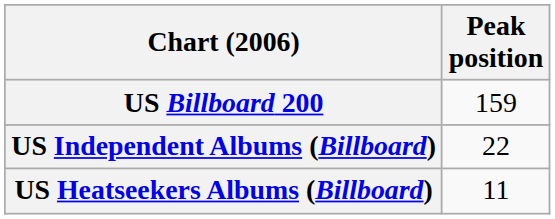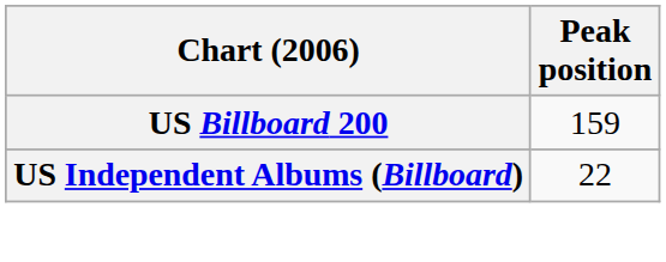- row: US Heatseekers Albums (Billboard) | 11
